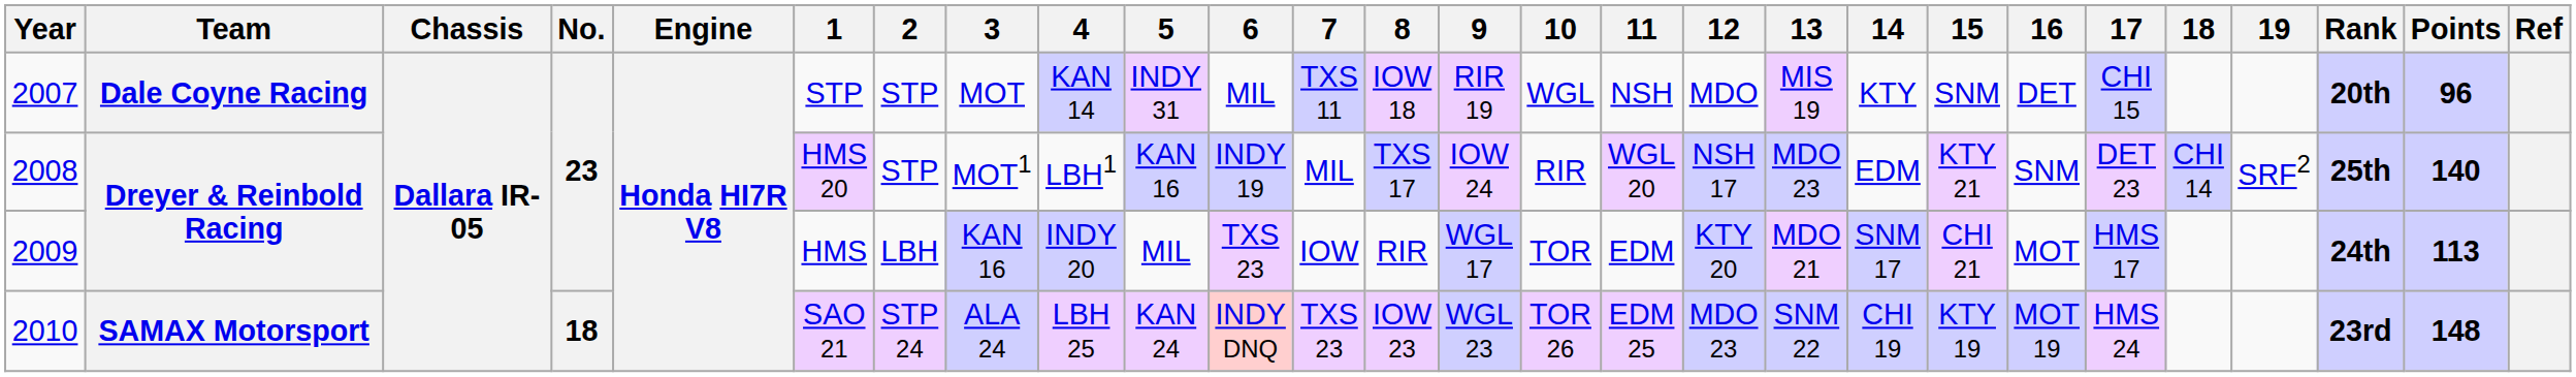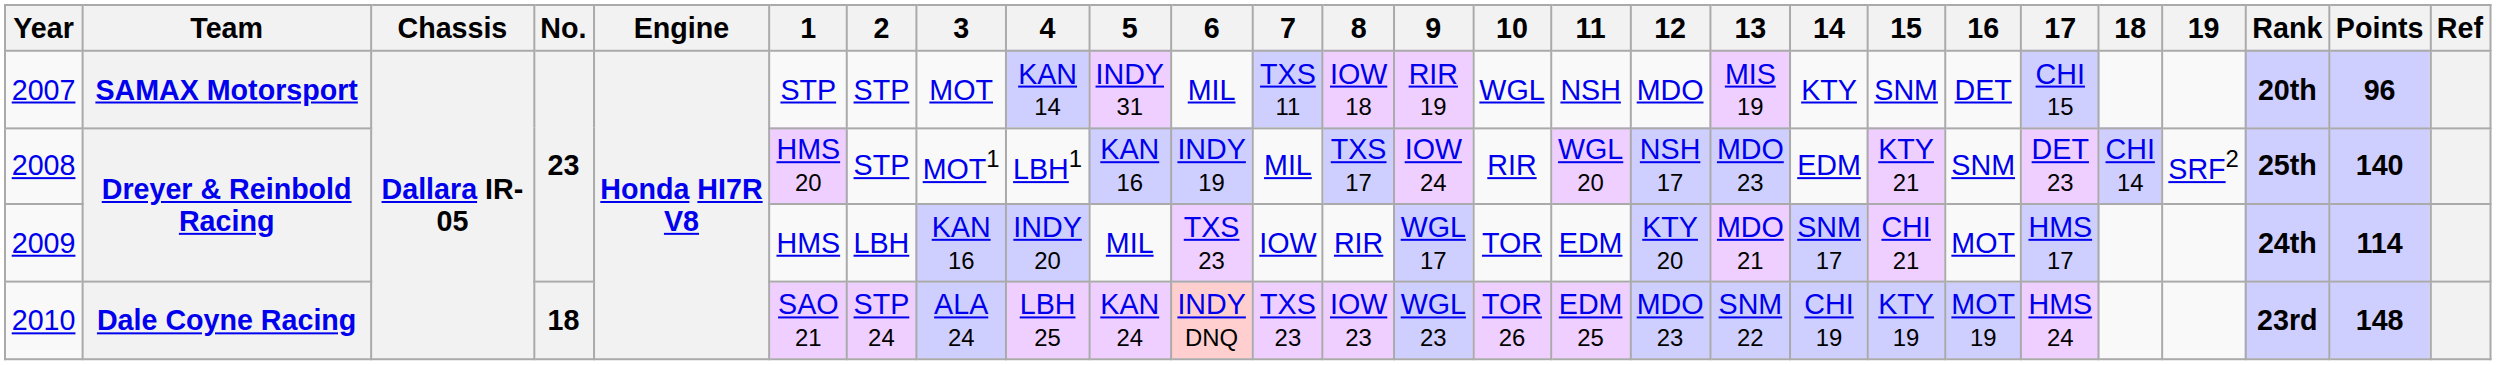2007 | Team: Dale Coyne Racing -> SAMAX Motorsport
2009 | Points: 113 -> 114
2010 | Team: SAMAX Motorsport -> Dale Coyne Racing
